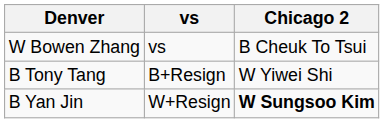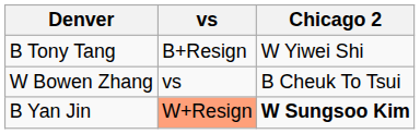rows swapped: B Tony Tang <-> W Bowen Zhang
B Yan Jin | vs: no background -> lightsalmon background
